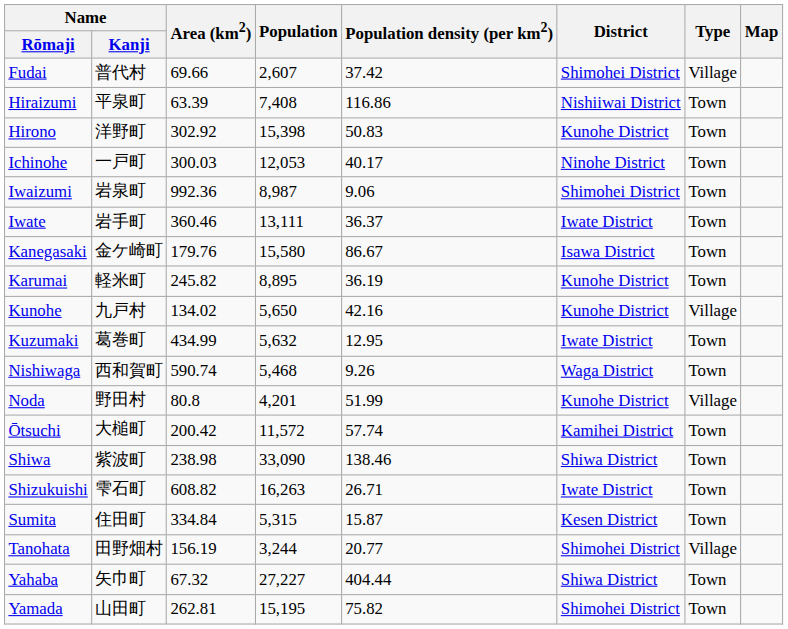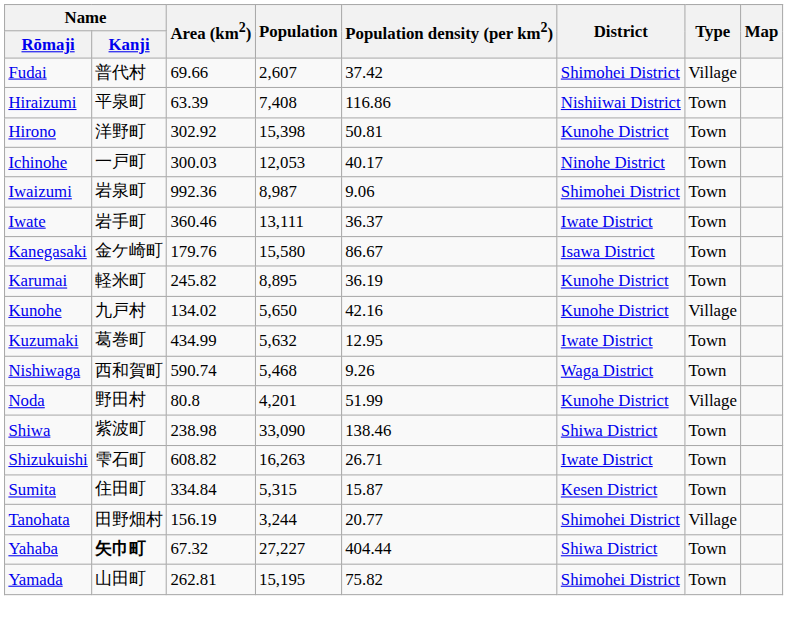Hirono | Population density (per km2): 50.83 -> 50.81
- row: Ōtsuchi | 大槌町 | 200.42 | 11,572 | 57.74 | Kamihei District | Town
Yahaba | Name / Kanji: normal -> bold
